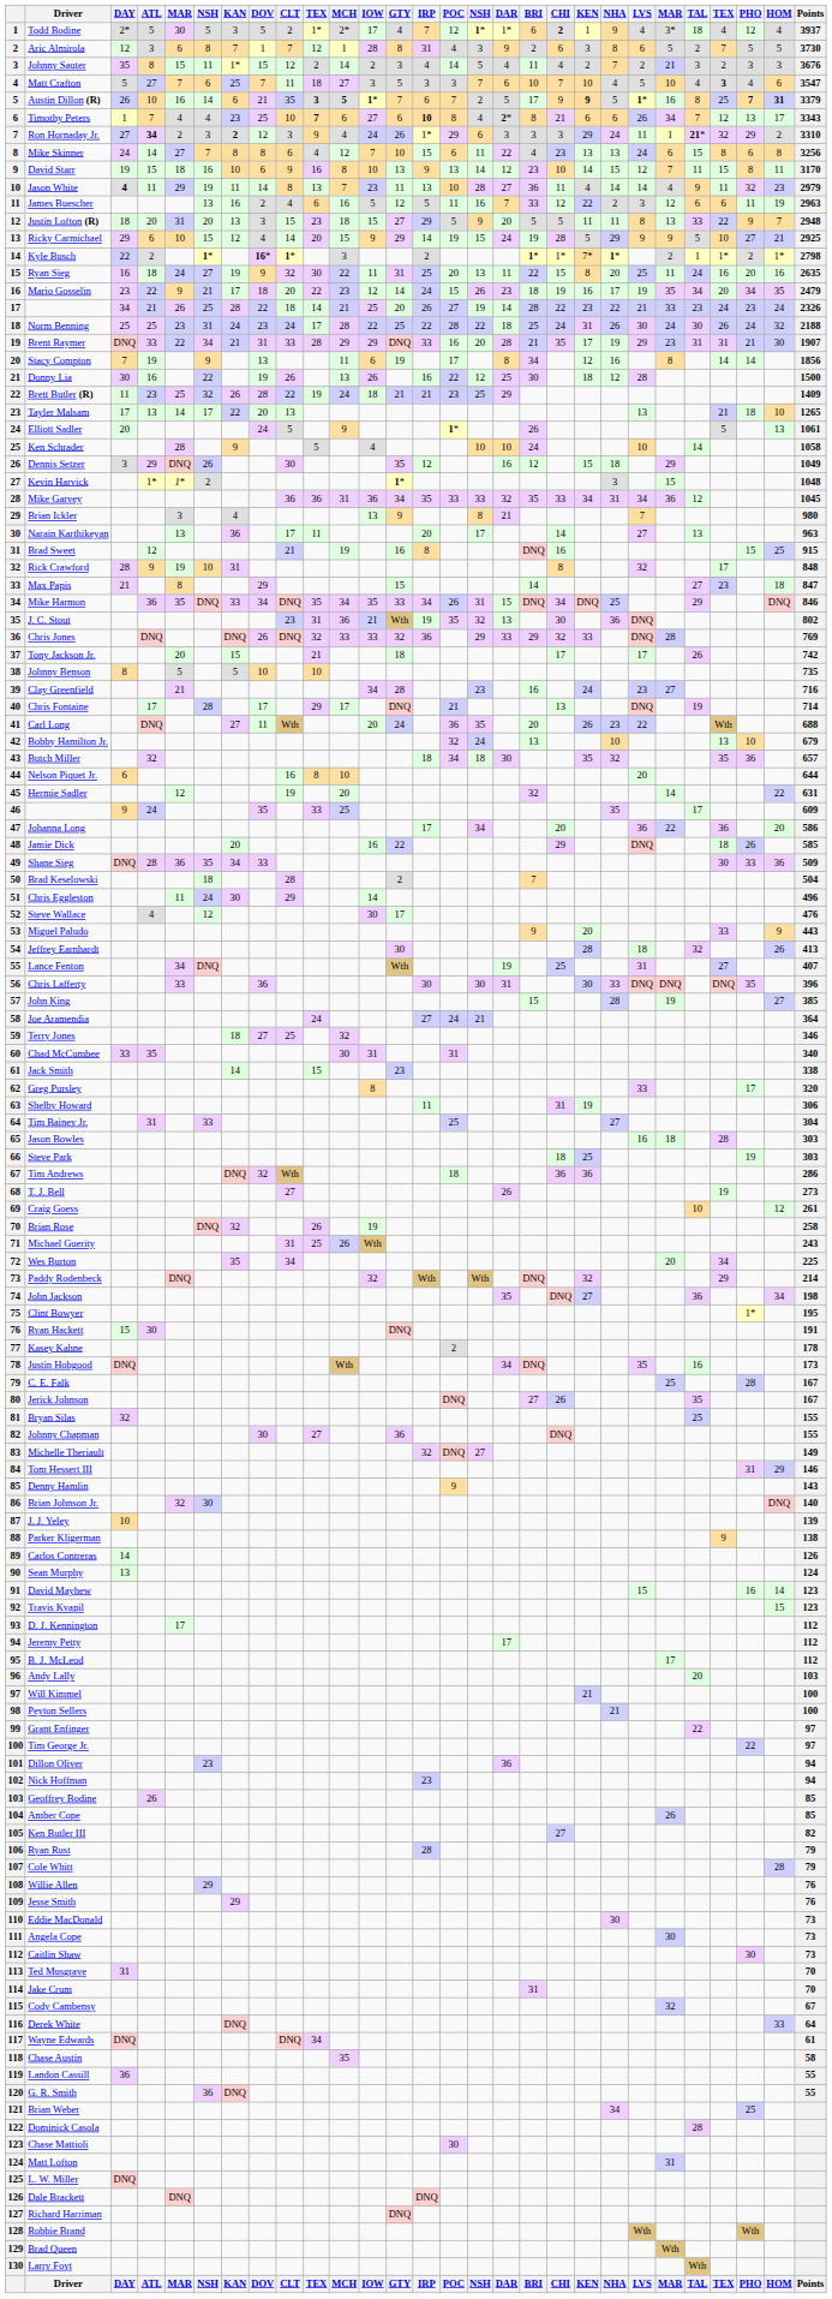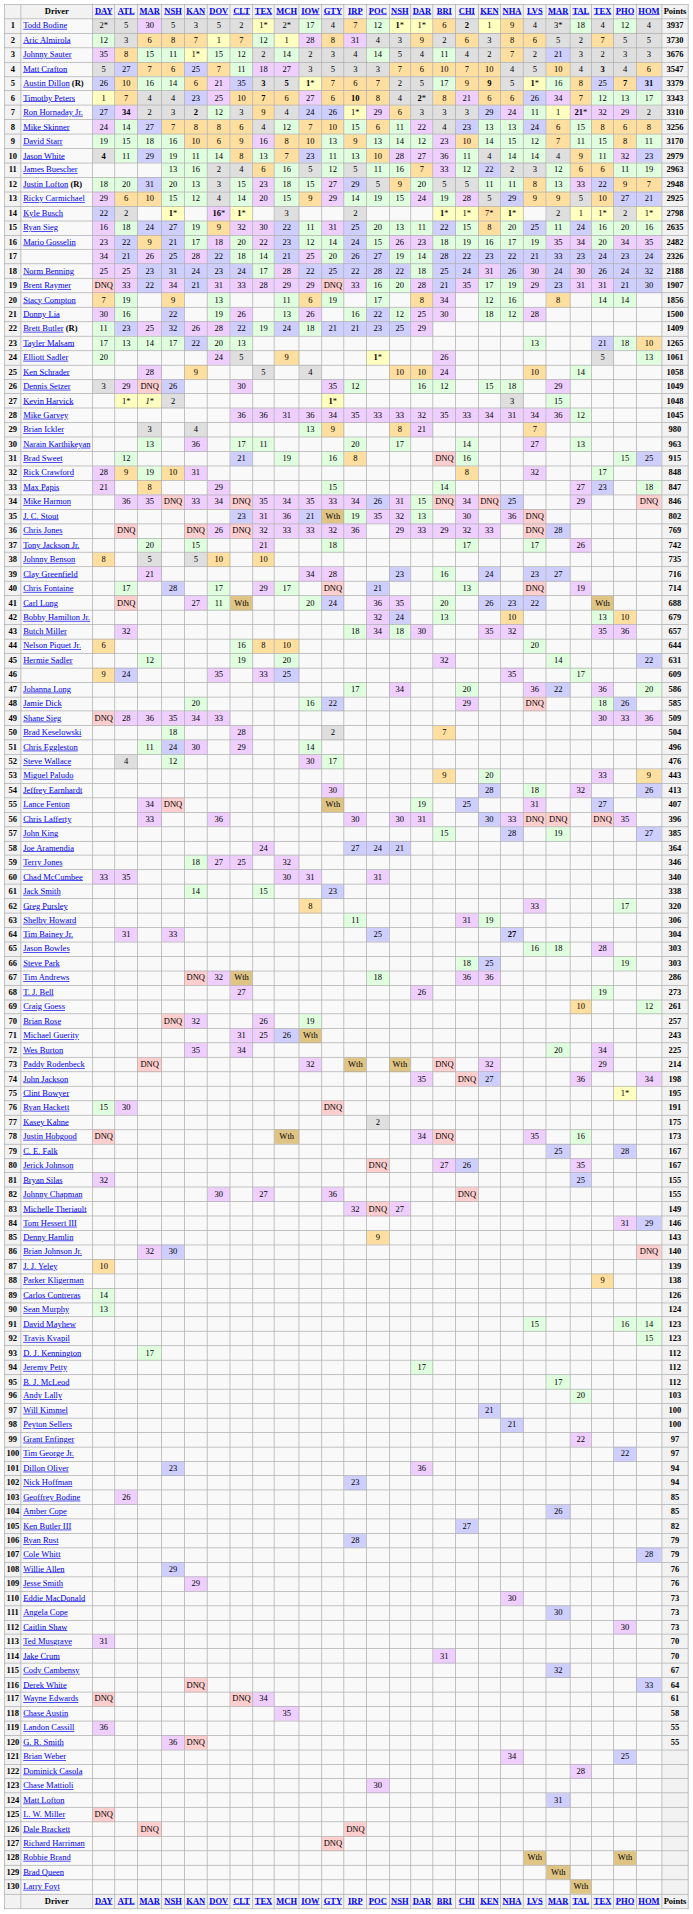Mario Gosselin | Points: 2479 -> 2482
Tim Bainey Jr. | NHA: normal -> bold
Brian Rose | Points: 258 -> 257
Kasey Kahne | Points: 178 -> 175
